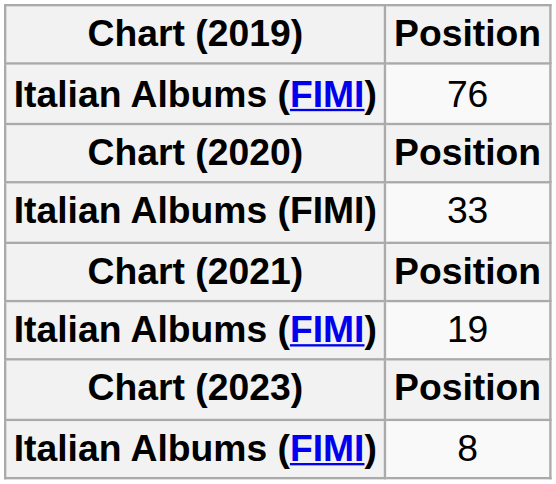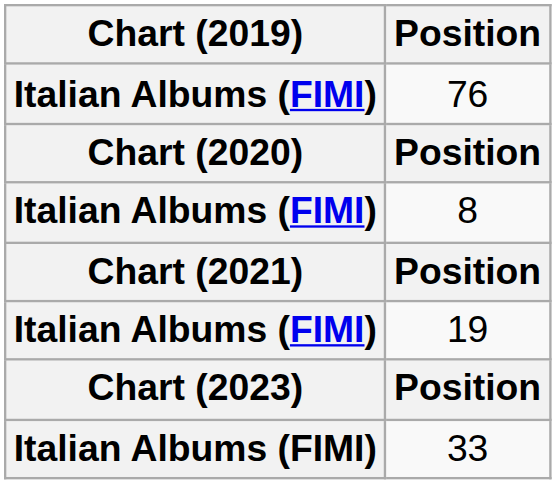rows swapped: 8 <-> 33
